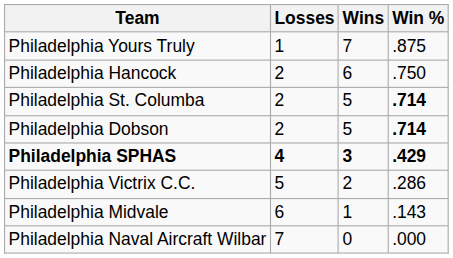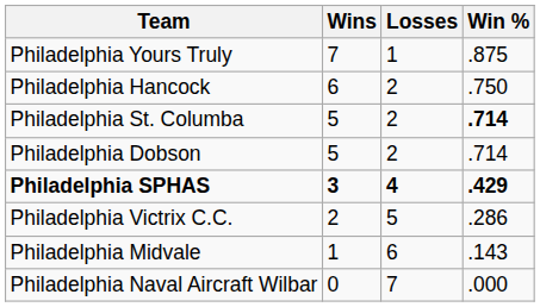columns swapped: Wins <-> Losses
Philadelphia Dobson | Win %: bold -> normal
